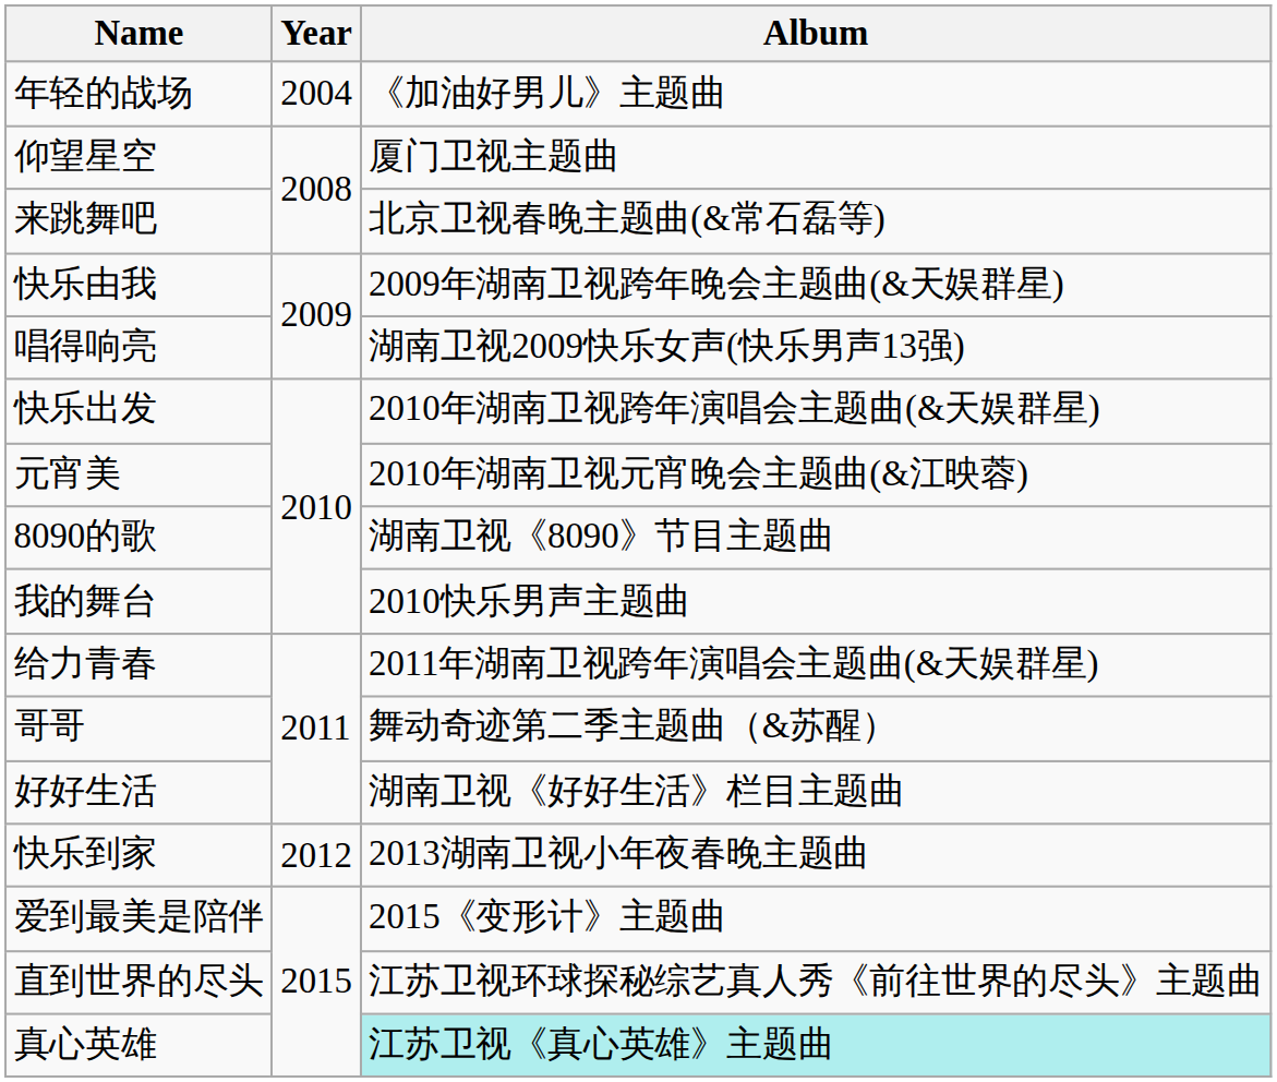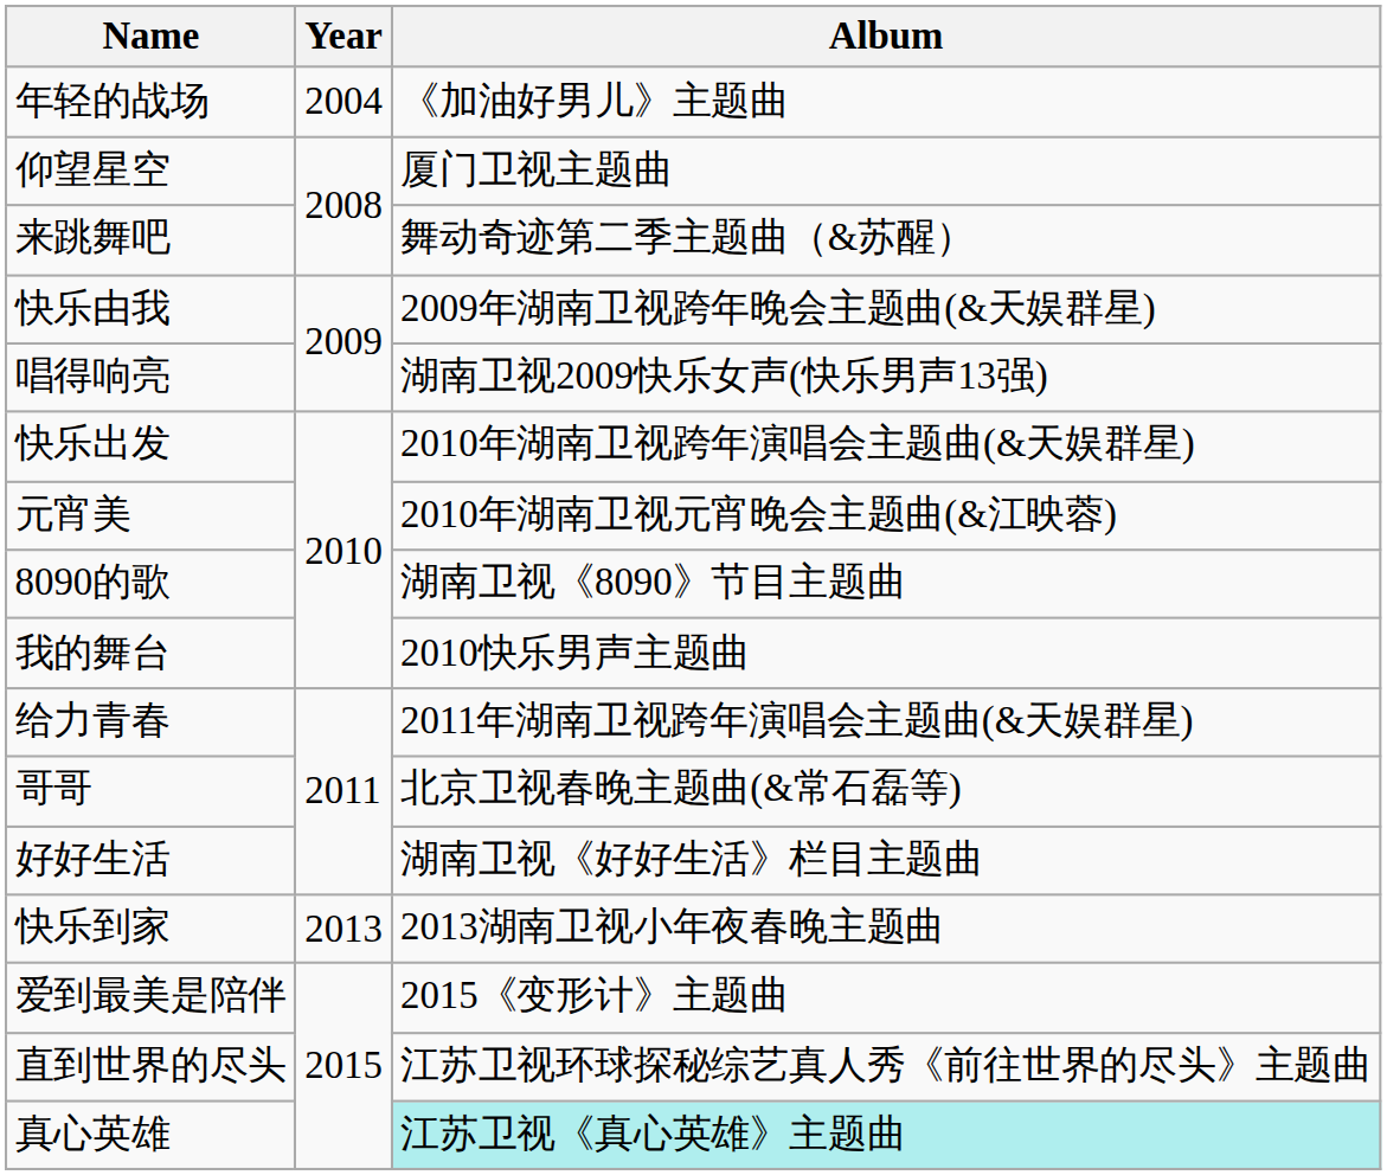来跳舞吧 | Album: 北京卫视春晚主题曲(&常石磊等) -> 舞动奇迹第二季主题曲（&苏醒）
哥哥 | Album: 舞动奇迹第二季主题曲（&苏醒） -> 北京卫视春晚主题曲(&常石磊等)
快乐到家 | Year: 2012 -> 2013
